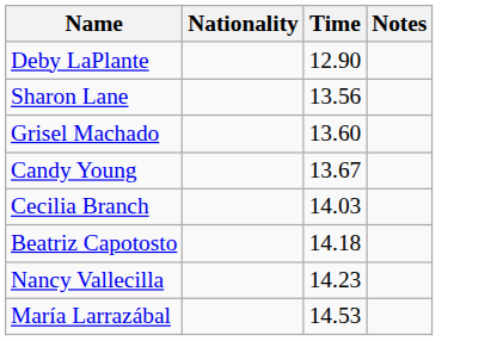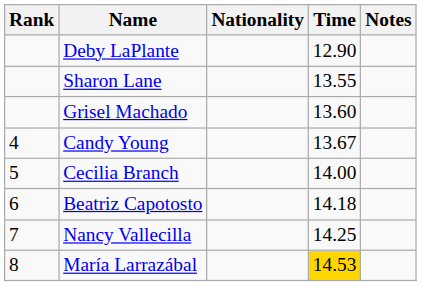+ column: Rank | 4 | 5 | 6 | 7 | 8
Sharon Lane | Time: 13.56 -> 13.55
Cecilia Branch | Time: 14.03 -> 14.00
Nancy Vallecilla | Time: 14.23 -> 14.25
María Larrazábal | Time: no background -> gold background
